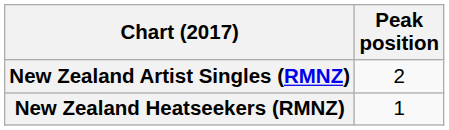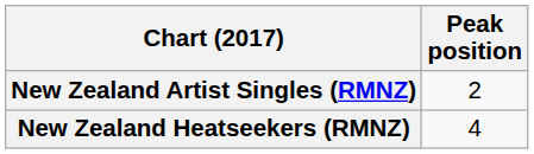New Zealand Heatseekers (RMNZ) | Peak position: 1 -> 4
